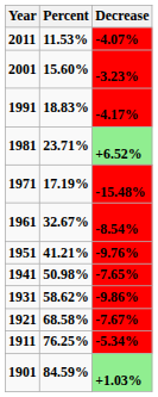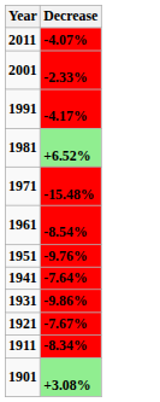- column: Percent | 11.53% | 15.60% | 18.83% | 23.71% | 17.19% | 32.67% | 41.21% | 50.98% | 58.62% | 68.58% | 76.25% | 84.59%
2001 | Decrease: -3.23% -> -2.33%
1941 | Decrease: -7.65% -> -7.64%
1911 | Decrease: -5.34% -> -8.34%
1901 | Decrease: +1.03% -> +3.08%
